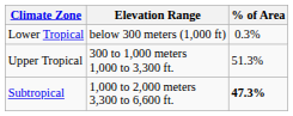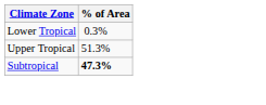- column: Elevation Range | below 300 meters (1,000 ft) | 300 to 1,000 meters 1,000 to 3,300 ft. | 1,000 to 2,000 meters 3,300 to 6,600 ft.
